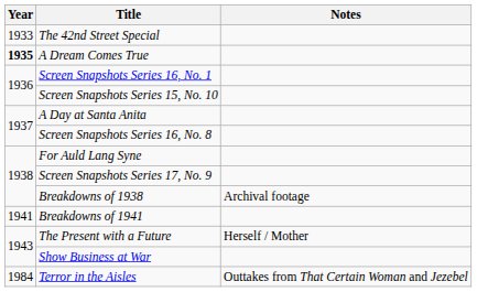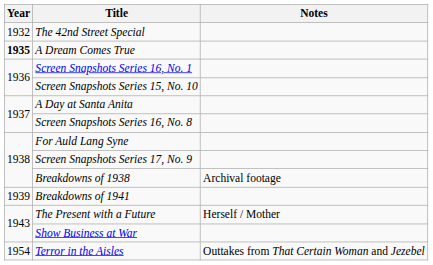The 42nd Street Special | Year: 1933 -> 1932
Breakdowns of 1941 | Year: 1941 -> 1939
Terror in the Aisles | Year: 1984 -> 1954
